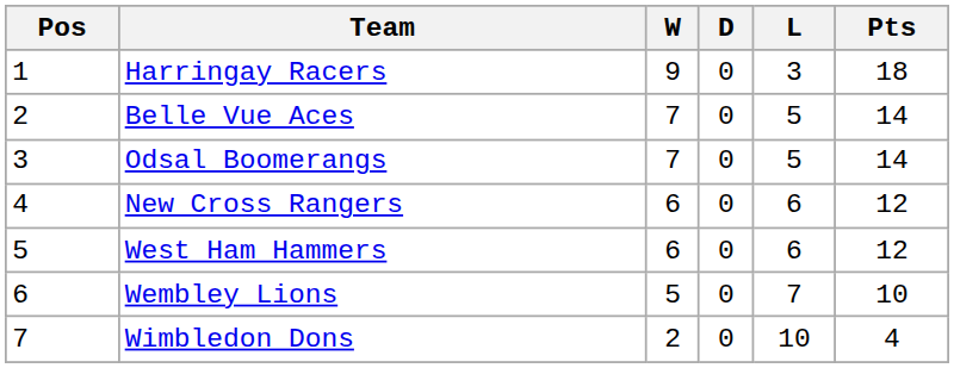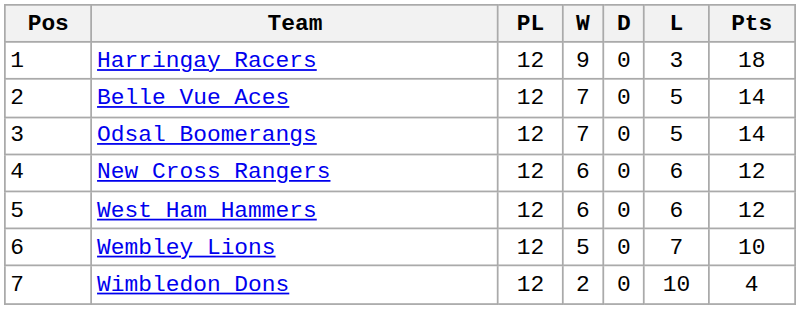+ column: PL | 12 | 12 | 12 | 12 | 12 | 12 | 12
